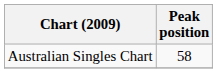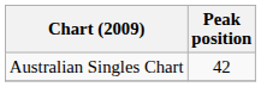Australian Singles Chart | Peak position: 58 -> 42
